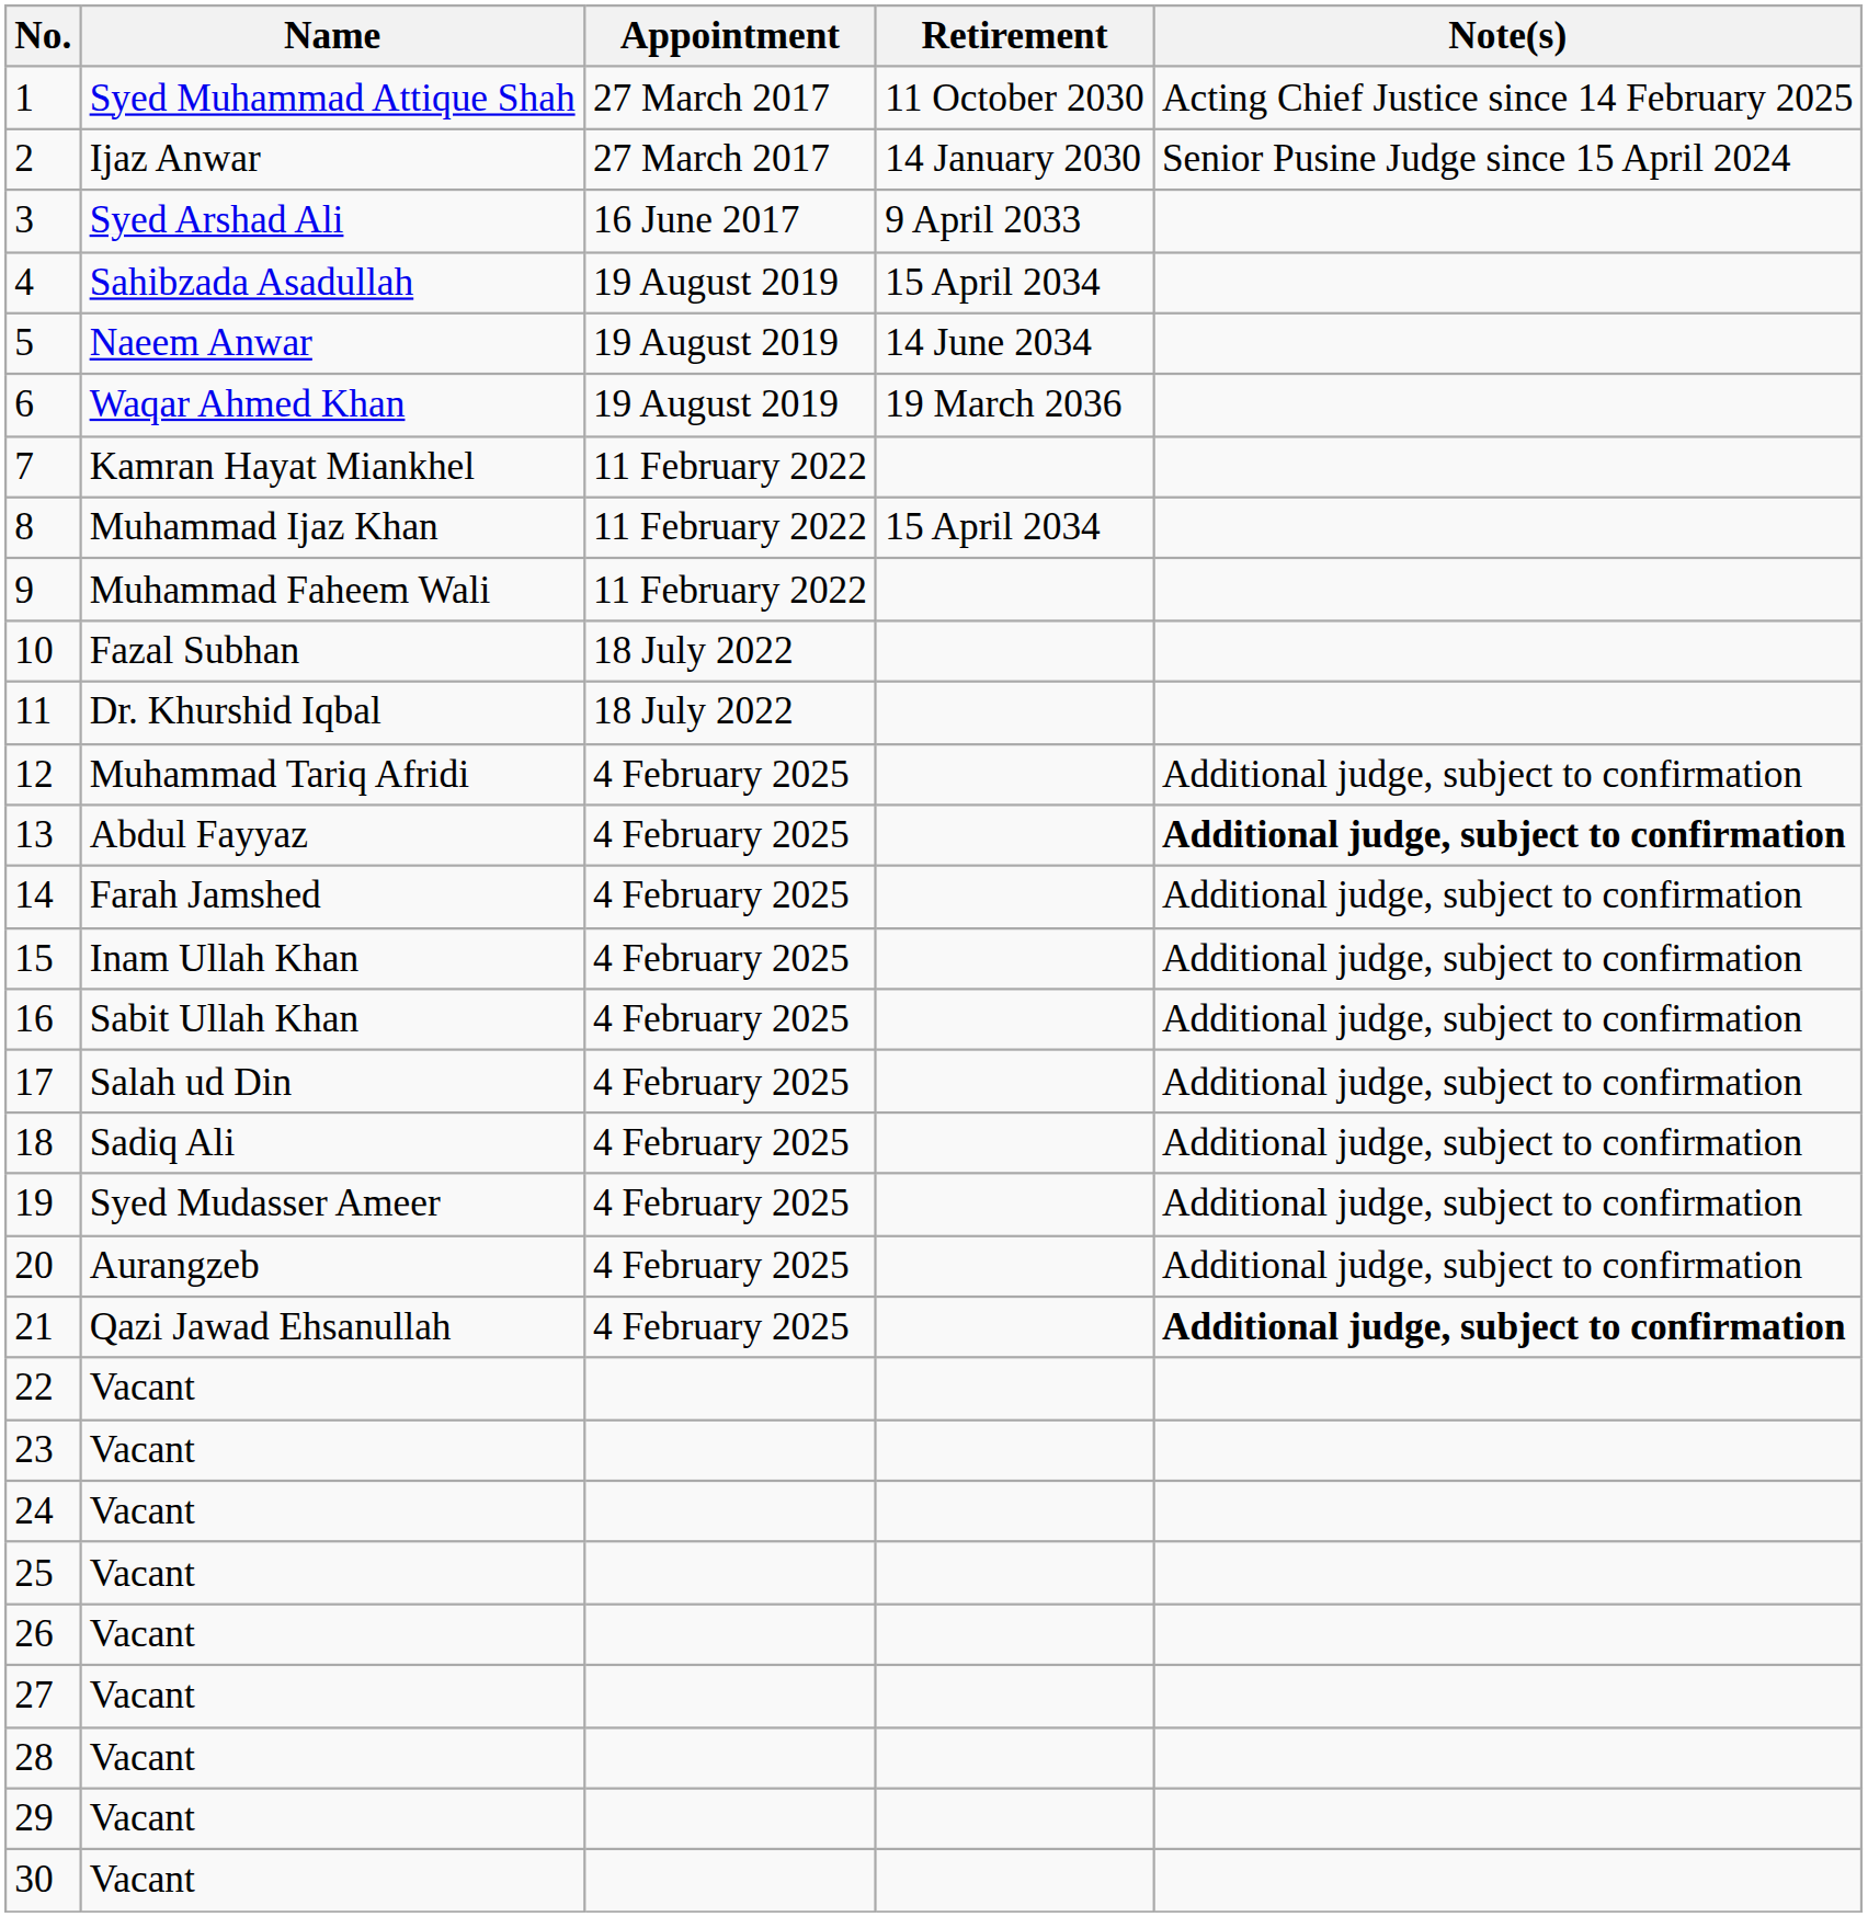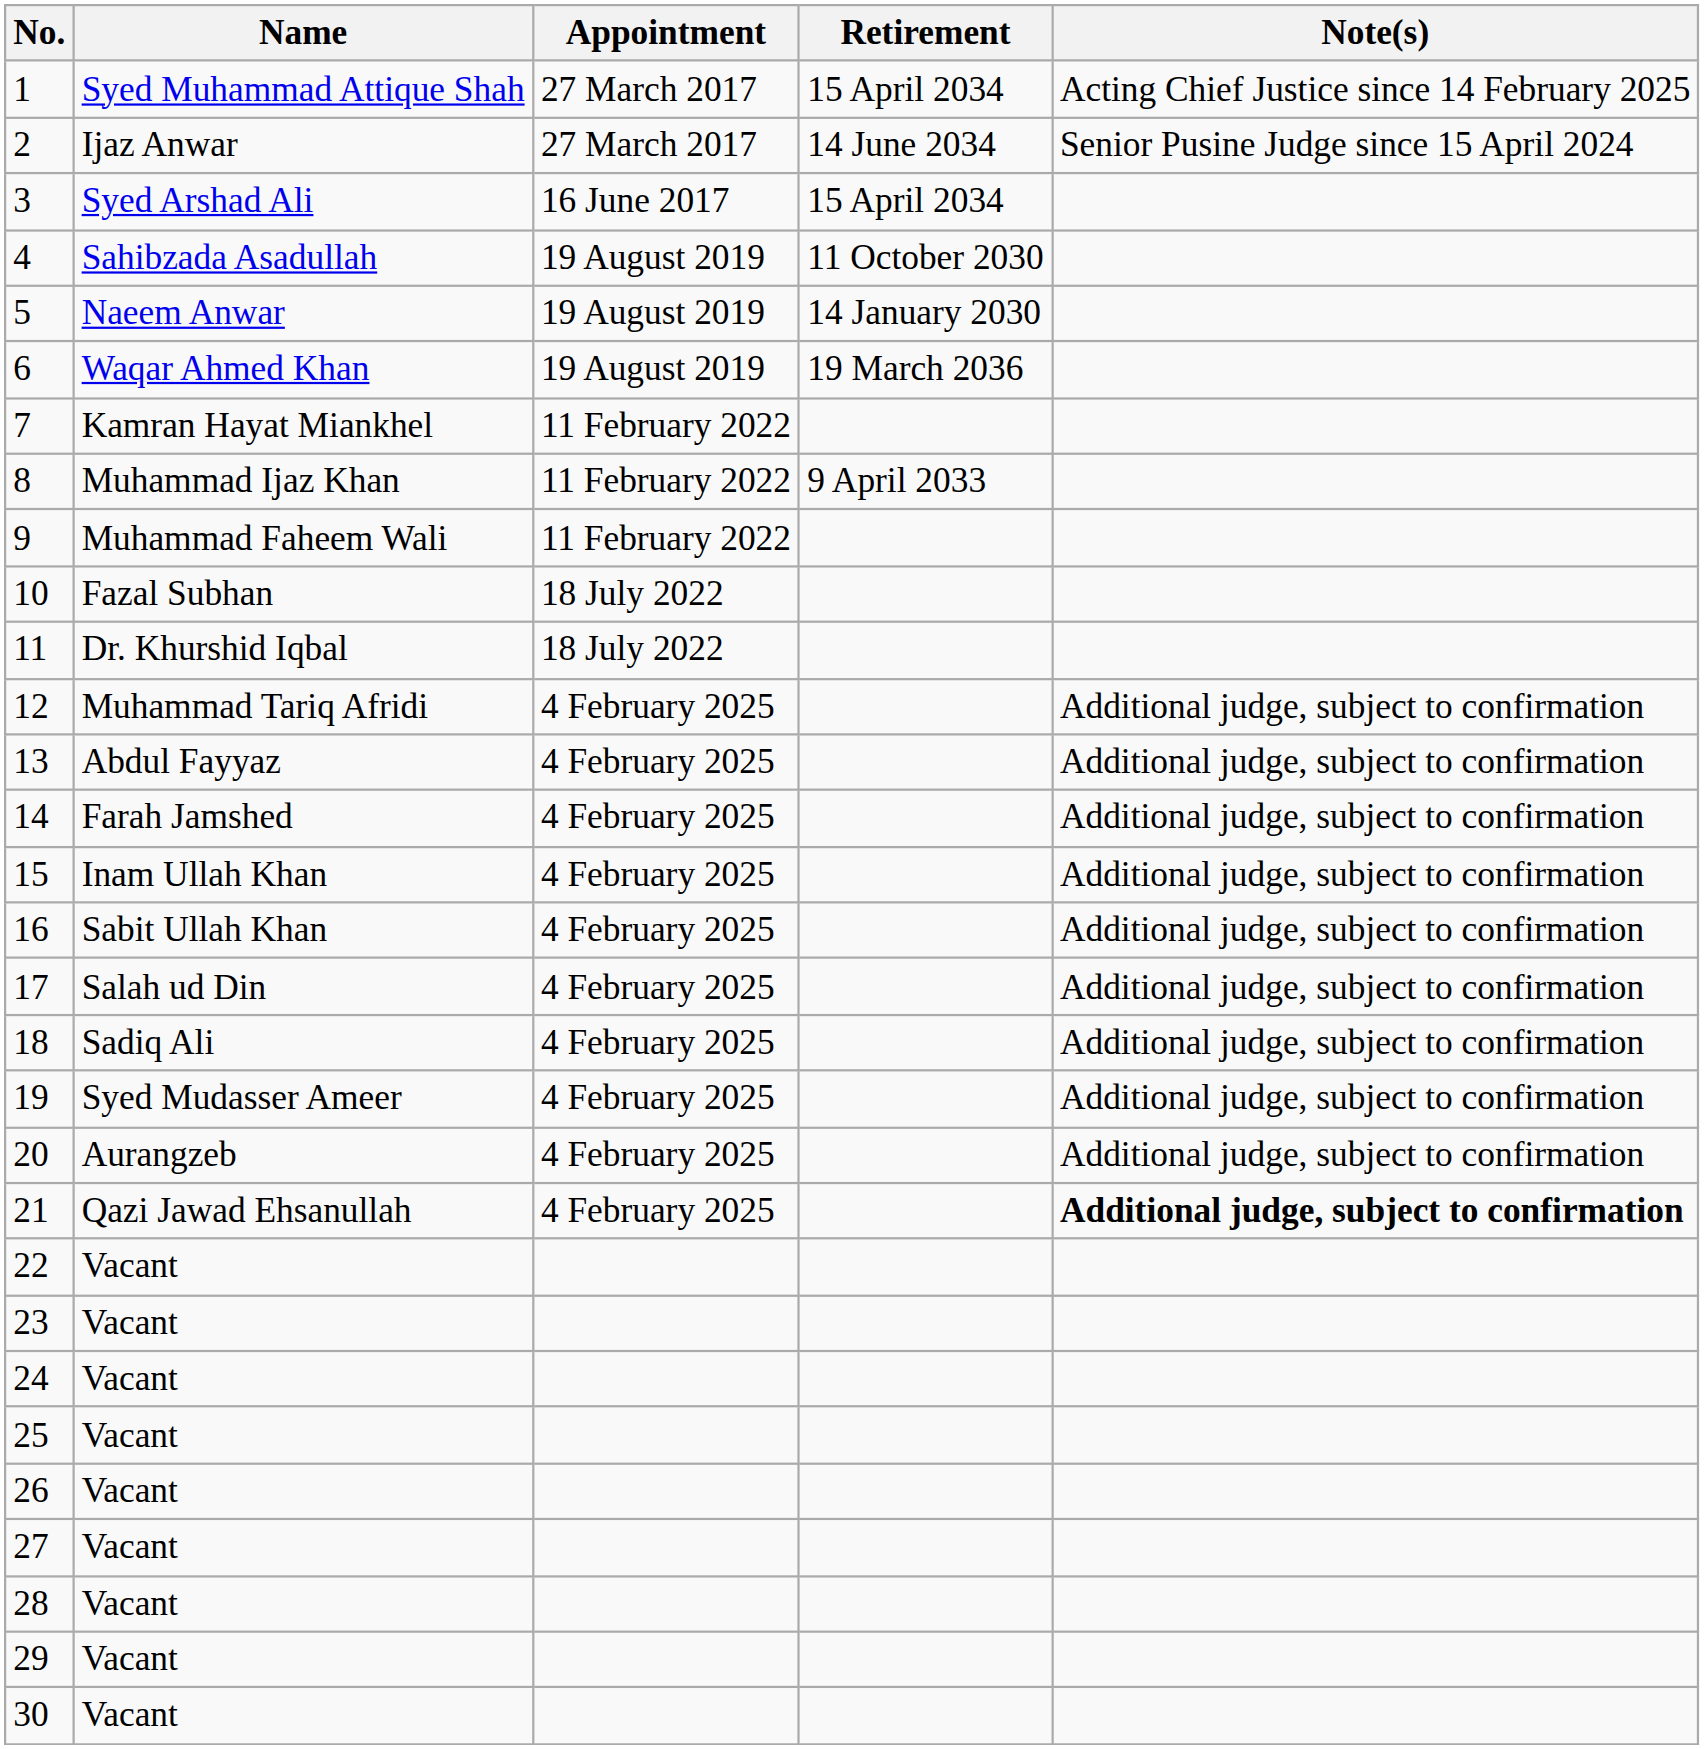1 | Retirement: 11 October 2030 -> 15 April 2034
2 | Retirement: 14 January 2030 -> 14 June 2034
3 | Retirement: 9 April 2033 -> 15 April 2034
4 | Retirement: 15 April 2034 -> 11 October 2030
5 | Retirement: 14 June 2034 -> 14 January 2030
8 | Retirement: 15 April 2034 -> 9 April 2033
13 | Note(s): bold -> normal
